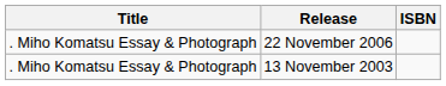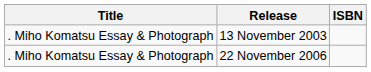rows swapped: 13 November 2003 <-> 22 November 2006
